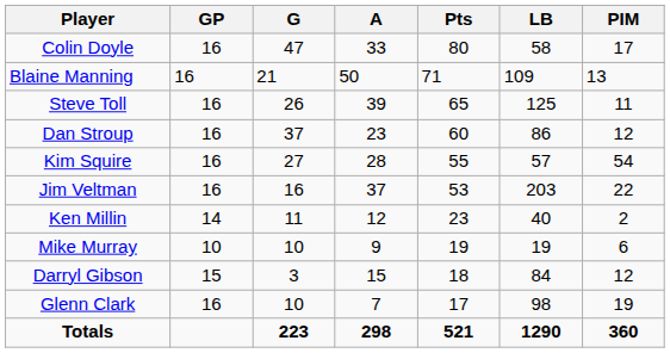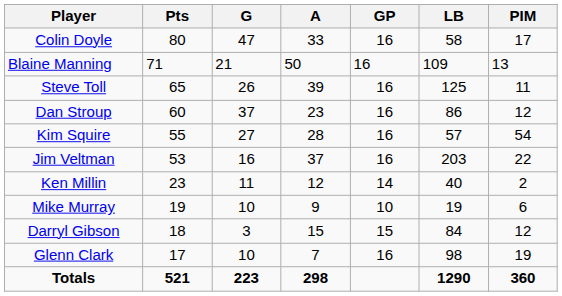columns swapped: GP <-> Pts
